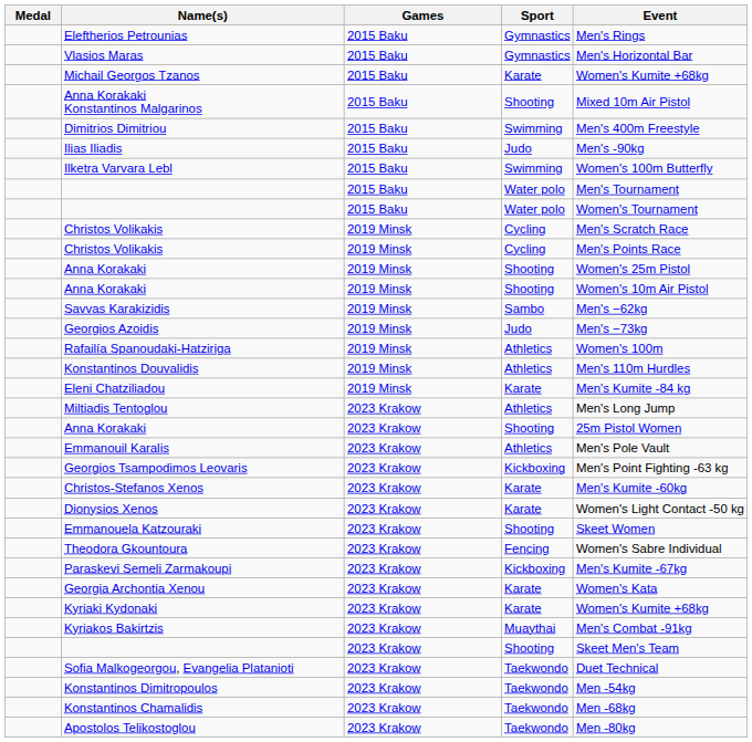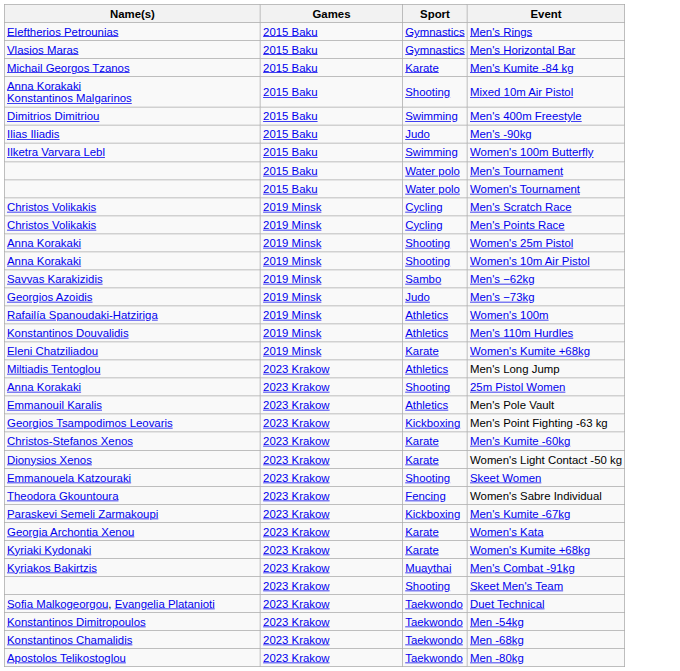- column: Medal
Michail Georgos Tzanos | Event: Women's Kumite +68kg -> Men's Kumite -84 kg
Eleni Chatziliadou | Event: Men's Kumite -84 kg -> Women's Kumite +68kg
